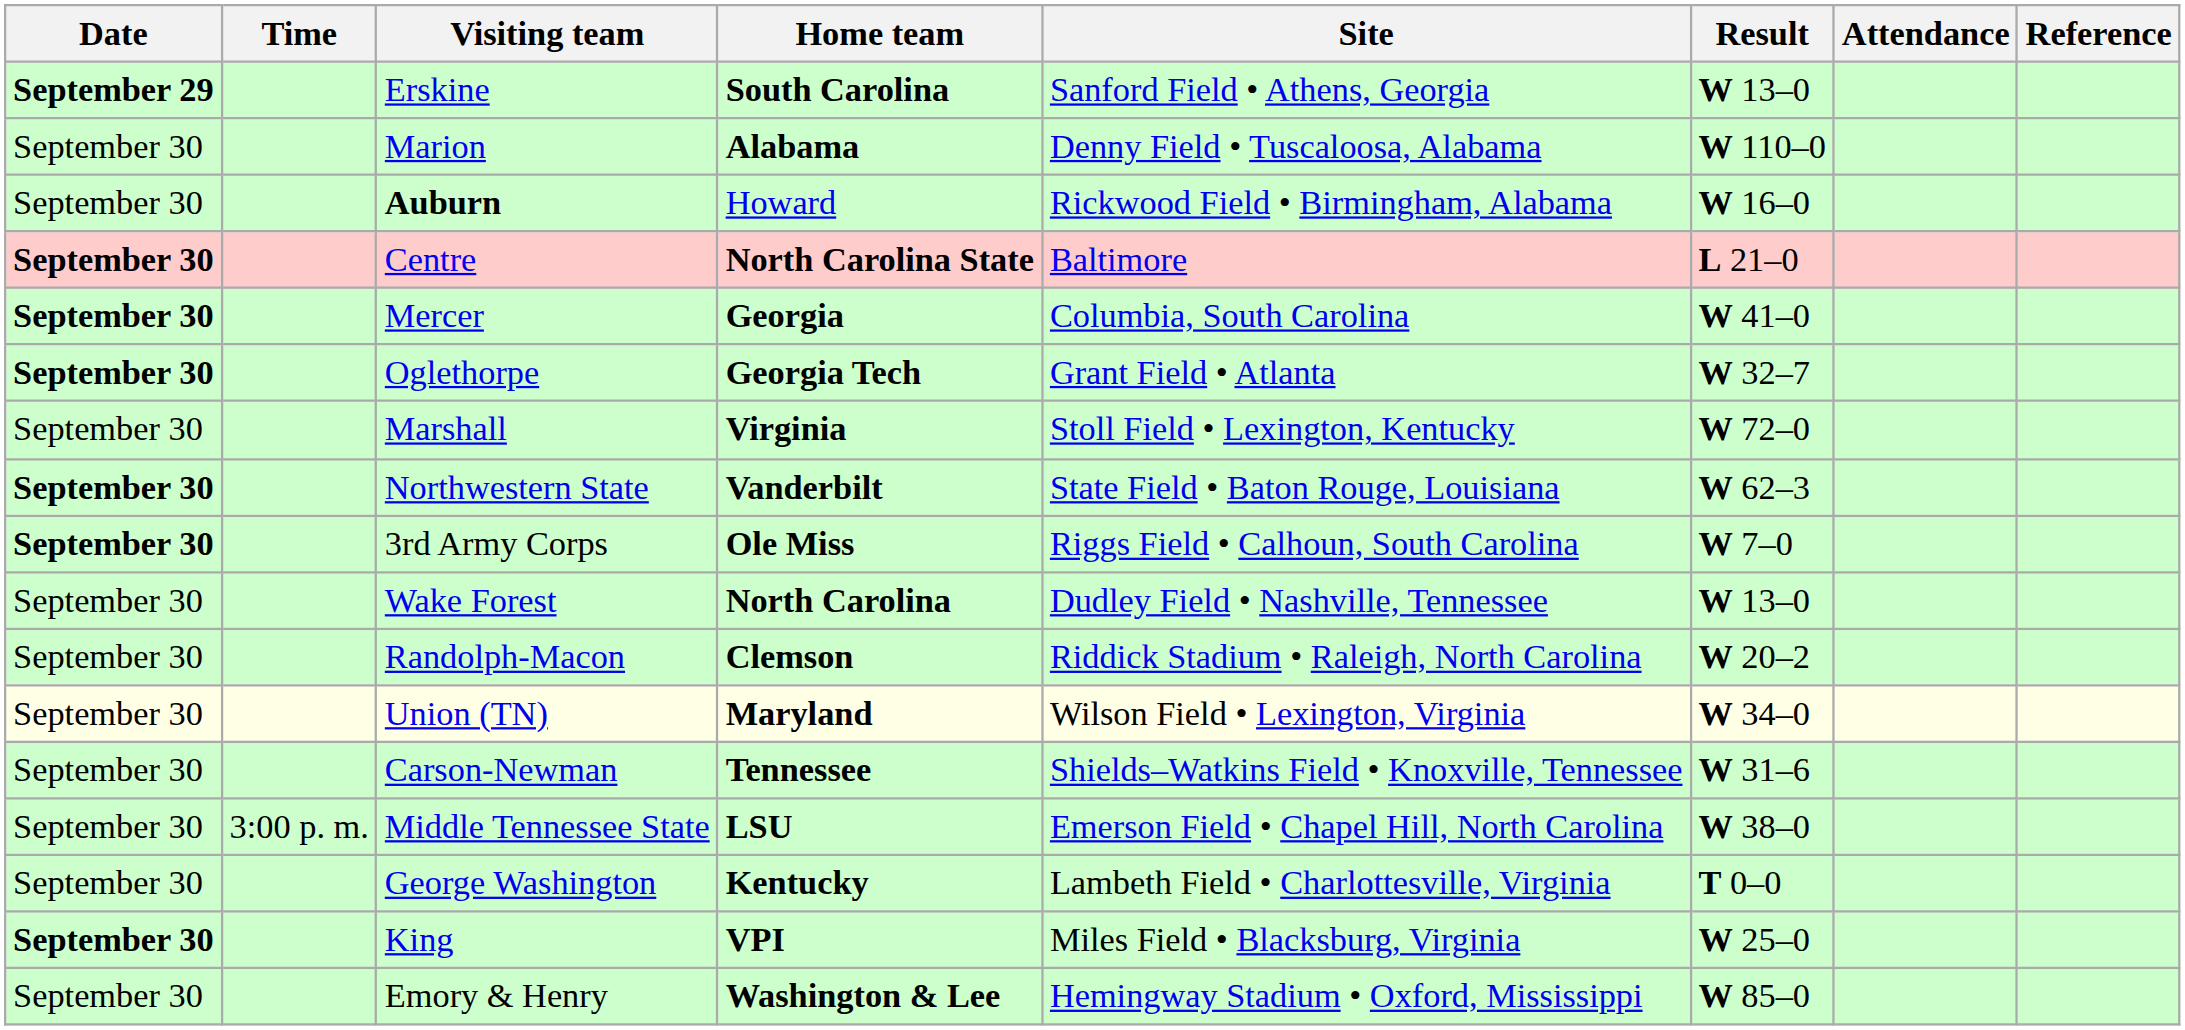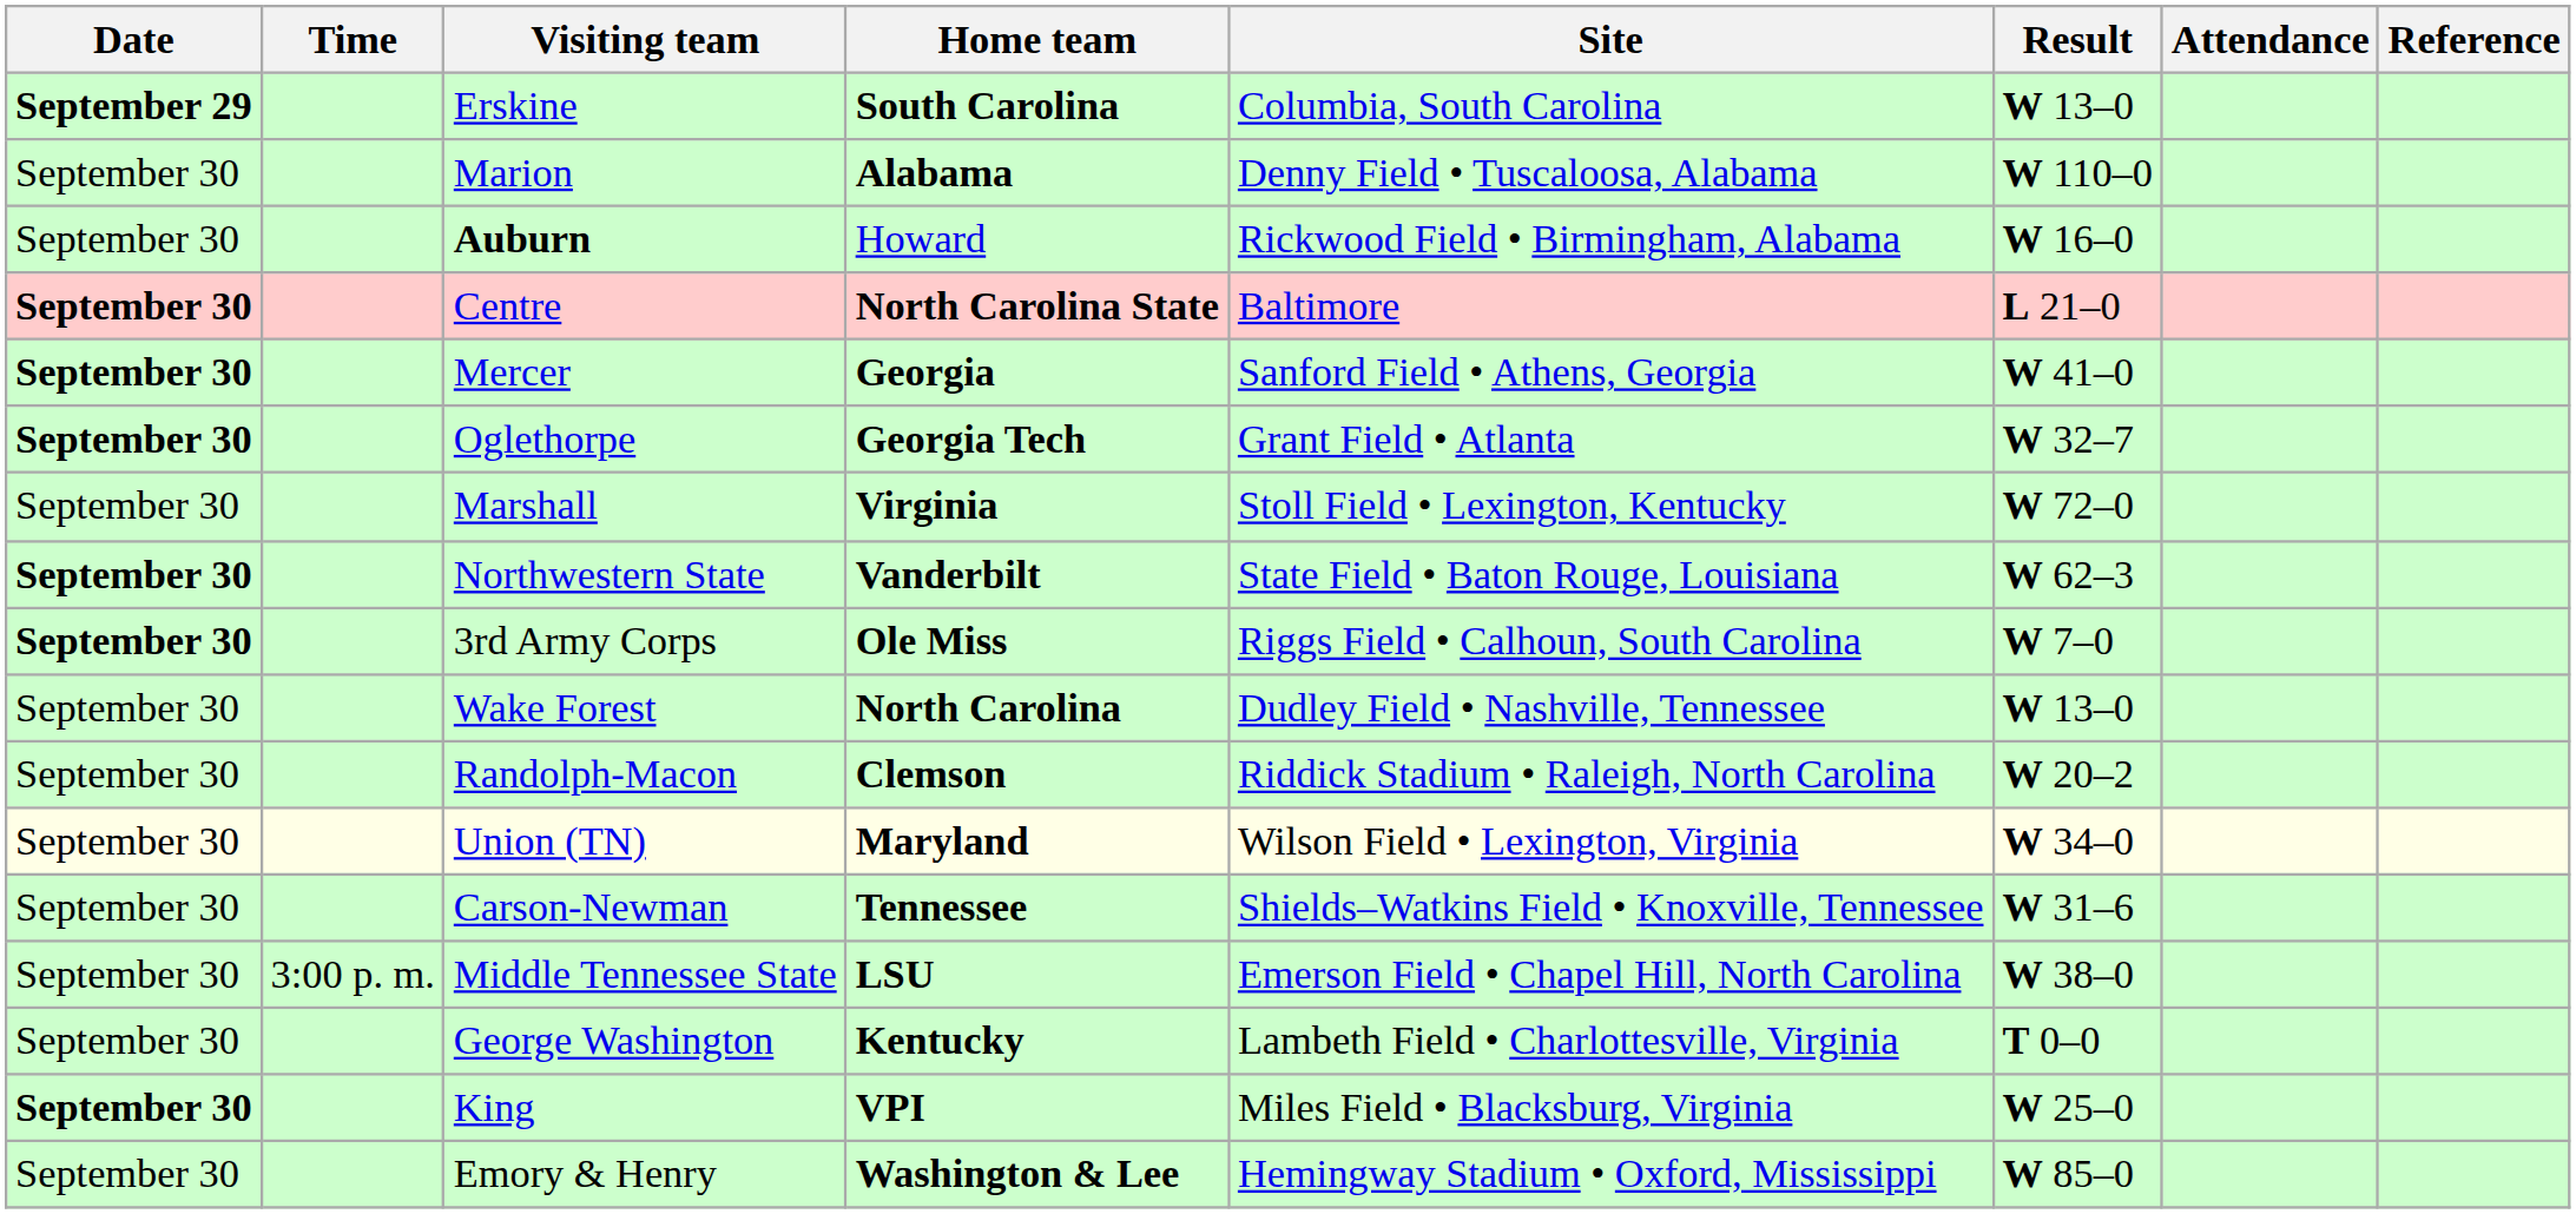Erskine | Site: Sanford Field • Athens, Georgia -> Columbia, South Carolina
Mercer | Site: Columbia, South Carolina -> Sanford Field • Athens, Georgia
